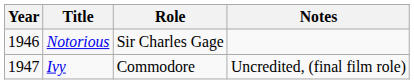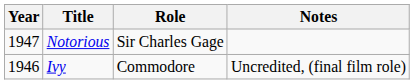Notorious | Year: 1946 -> 1947
Ivy | Year: 1947 -> 1946
